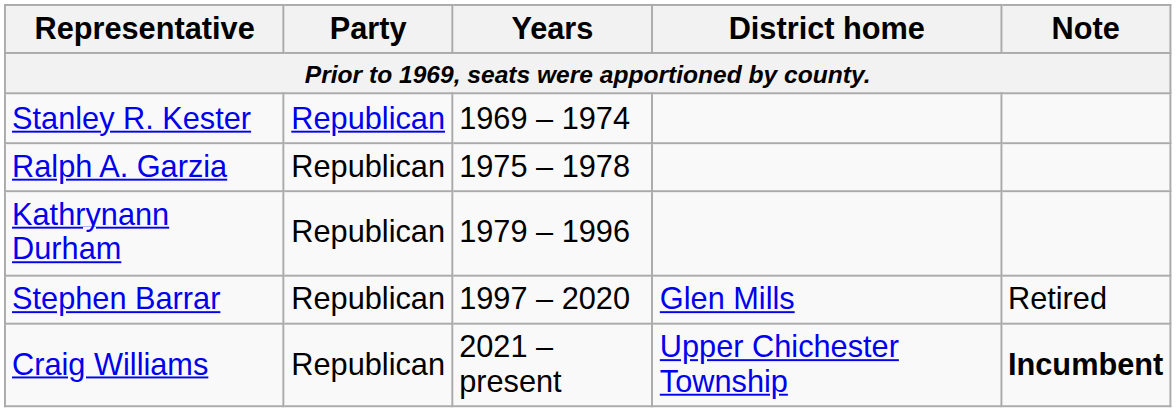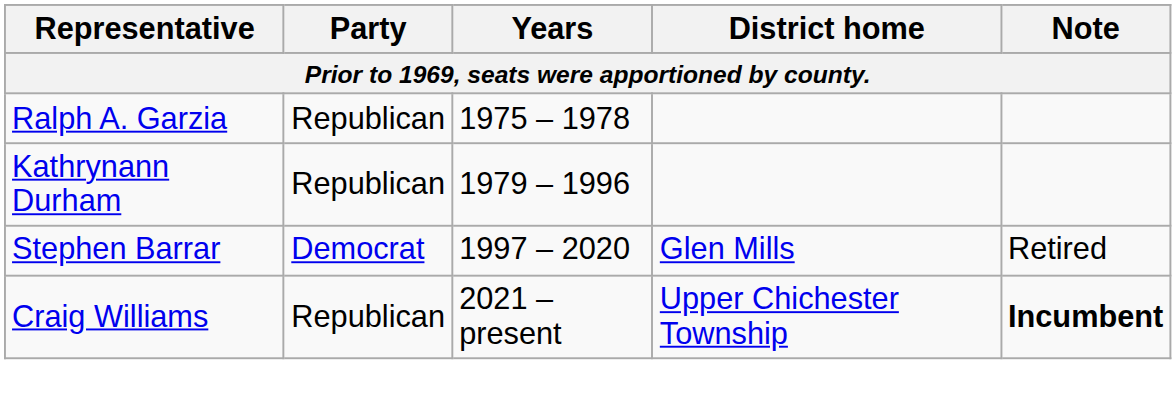- row: Stanley R. Kester | Republican | 1969 – 1974
Stephen Barrar | Party: Republican -> Democrat
